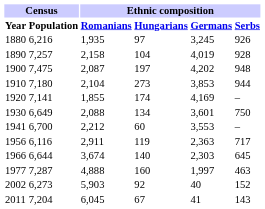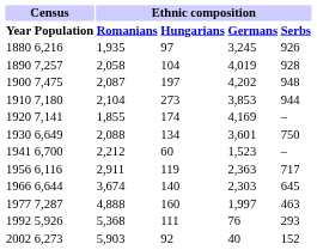1890 | Ethnic composition / Romanians: 2,158 -> 2,058
1941 | Ethnic composition / Germans: 3,553 -> 1,523
+ row: 1992 | 5,926 | 5,368 | 111 | 76 | 293
- row: 2011 | 7,204 | 6,045 | 67 | 41 | 143
